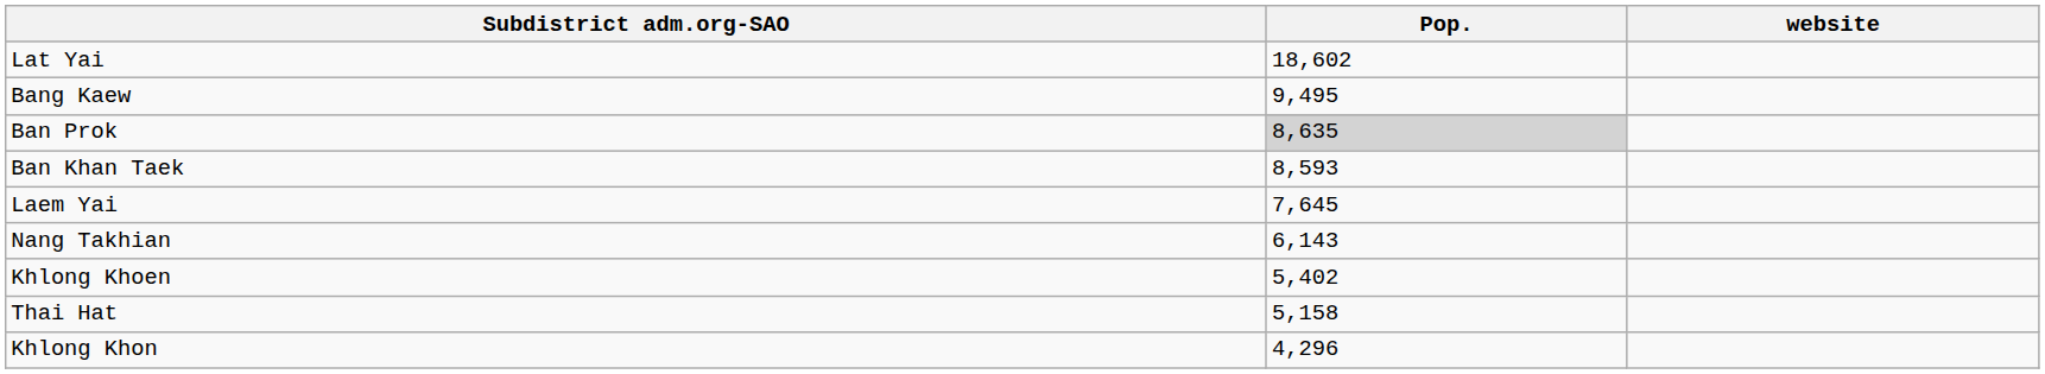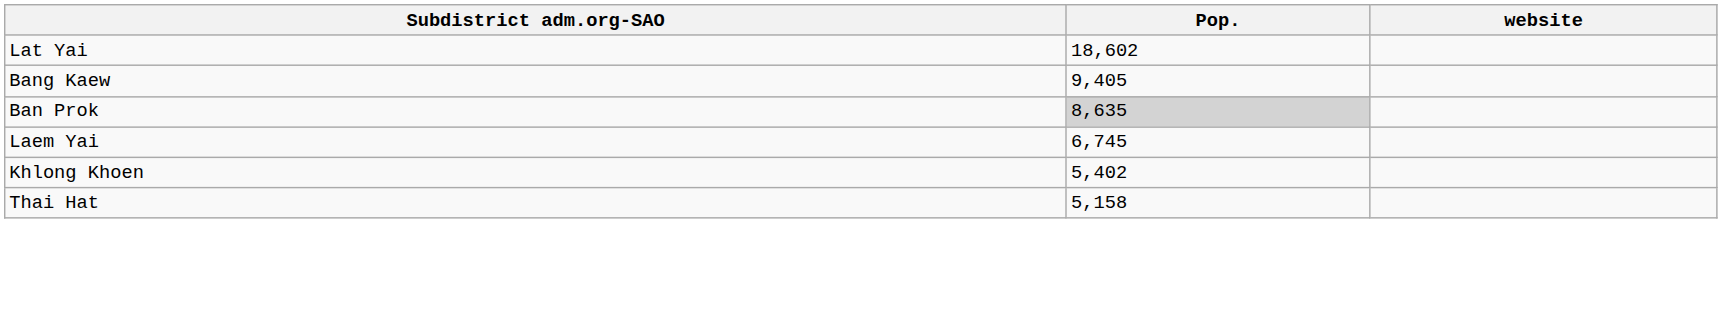Bang Kaew | Pop.: 9,495 -> 9,405
- row: Ban Khan Taek | 8,593
Laem Yai | Pop.: 7,645 -> 6,745
- row: Nang Takhian | 6,143
- row: Khlong Khon | 4,296
